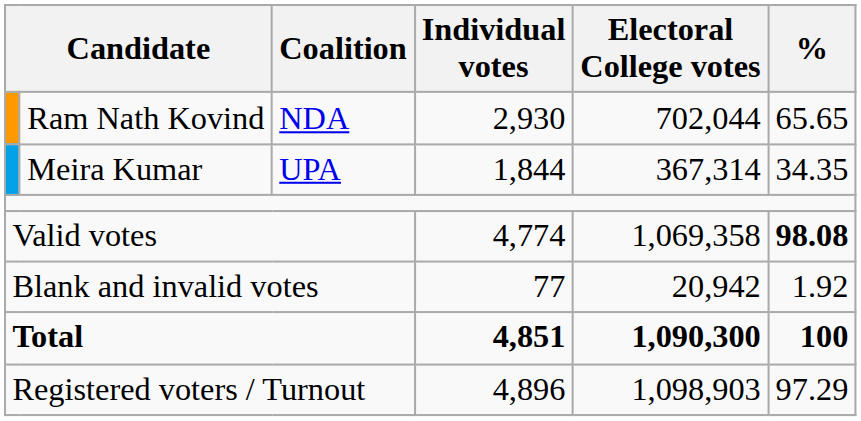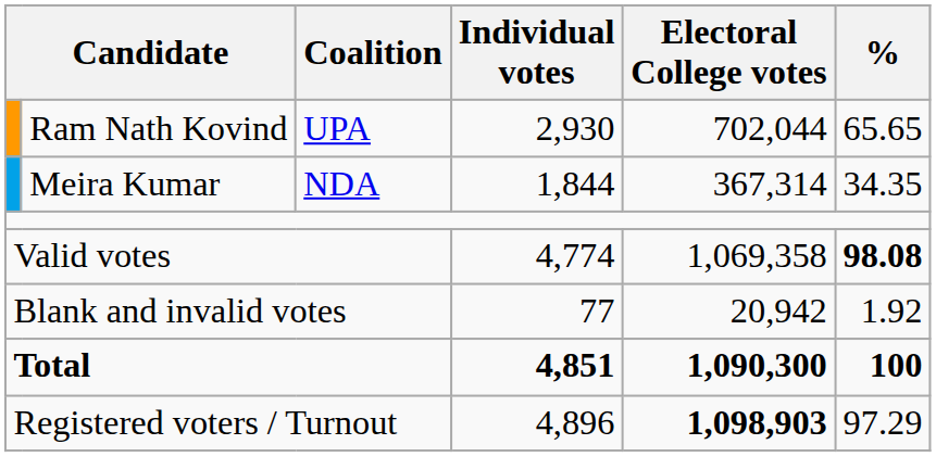Ram Nath Kovind | Coalition: NDA -> UPA
Meira Kumar | Coalition: UPA -> NDA
Registered voters / Turnout | Electoral College votes: normal -> bold
